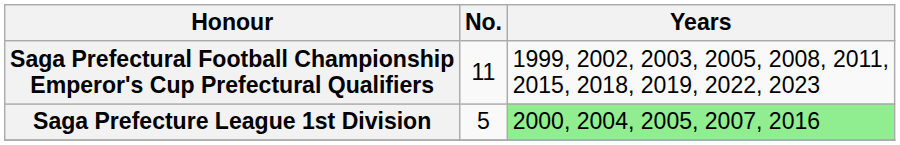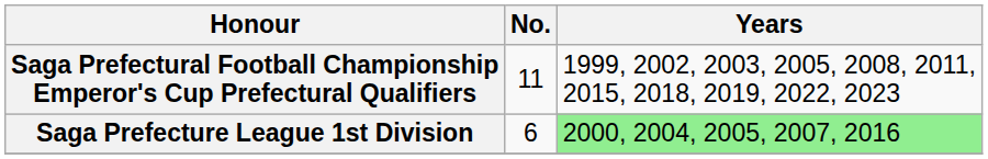Saga Prefecture League 1st Division | No.: 5 -> 6
